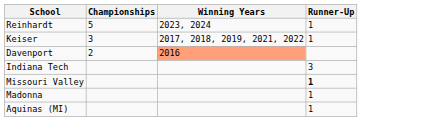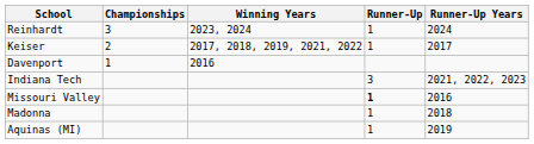+ column: Runner-Up Years | 2024 | 2017 | 2021, 2022, 2023 | 2016 | 2018 | 2019
Reinhardt | Championships: 5 -> 3
Keiser | Championships: 3 -> 2
Davenport | Championships: 2 -> 1
Davenport | Winning Years: lightsalmon background -> no background
